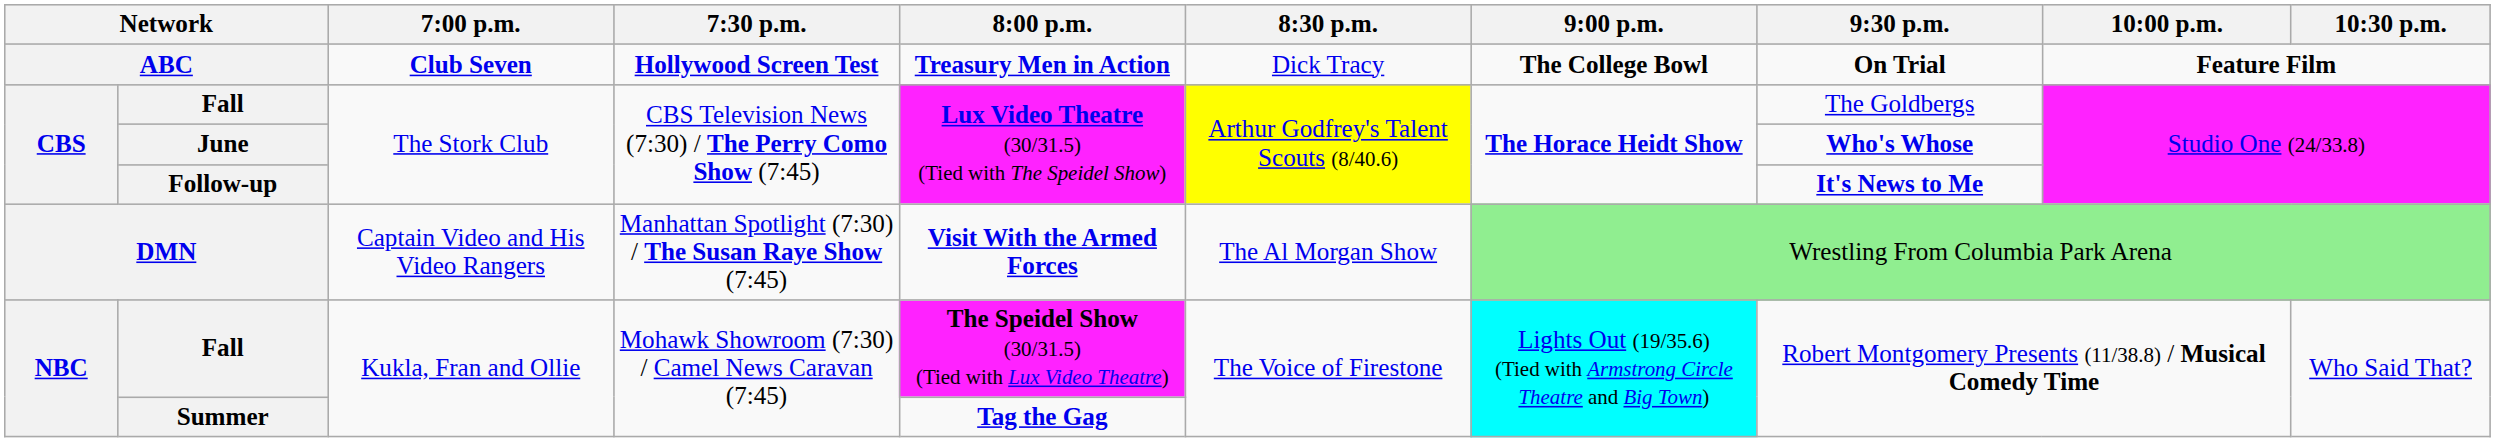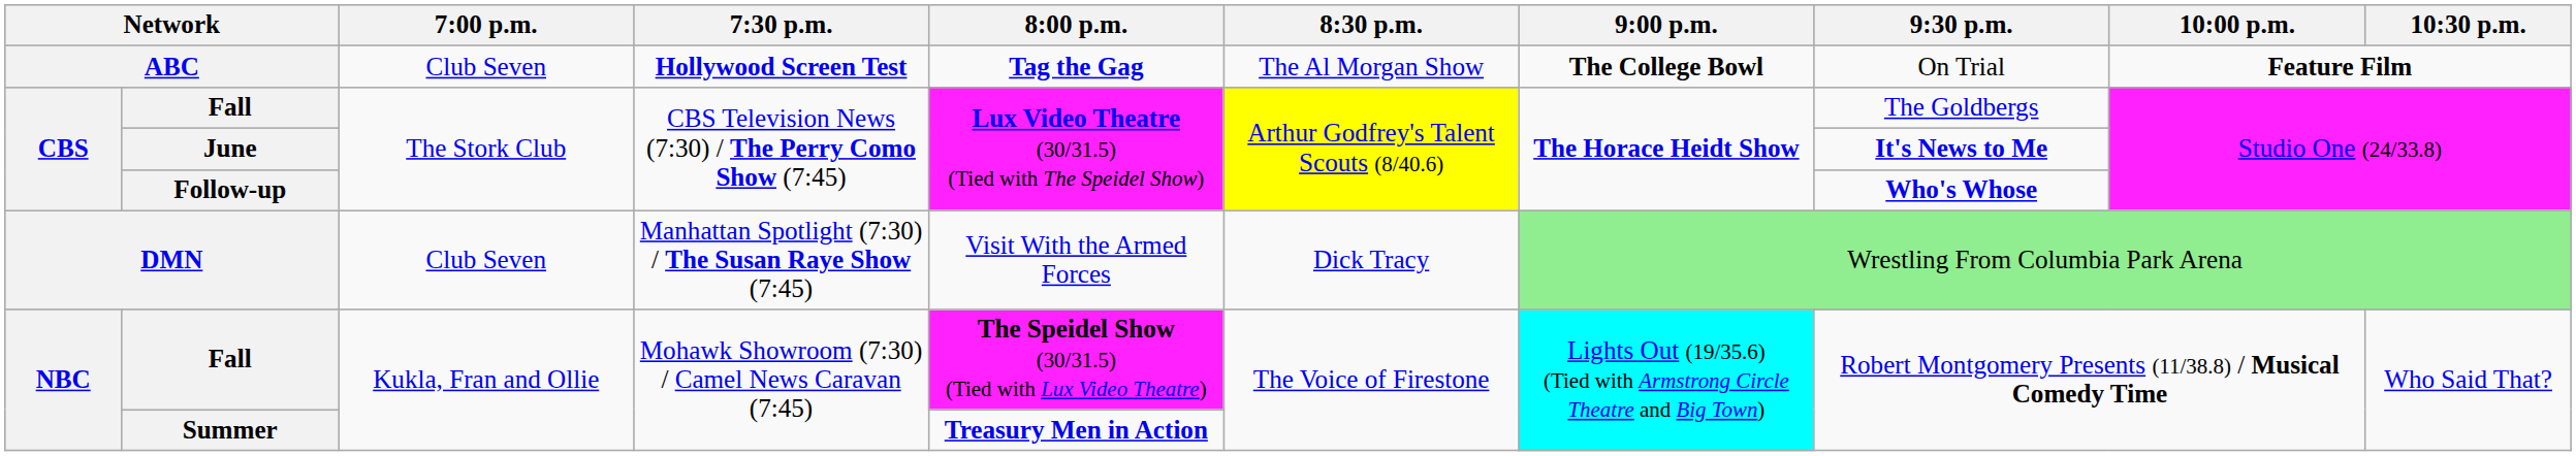ABC | 7:00 p.m.: bold -> normal
ABC | 8:00 p.m.: Treasury Men in Action -> Tag the Gag
ABC | 8:30 p.m.: Dick Tracy -> The Al Morgan Show
ABC | 9:30 p.m.: bold -> normal
June | 9:30 p.m.: Who's Whose -> It's News to Me
Follow-up | 9:30 p.m.: It's News to Me -> Who's Whose
DMN | 7:00 p.m.: Captain Video and His Video Rangers -> Club Seven
DMN | 8:00 p.m.: bold -> normal
DMN | 8:30 p.m.: The Al Morgan Show -> Dick Tracy
Summer | 8:00 p.m.: Tag the Gag -> Treasury Men in Action
